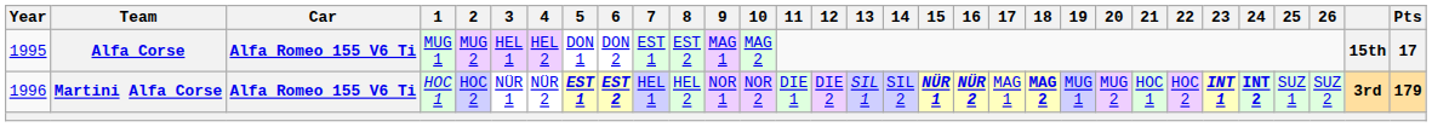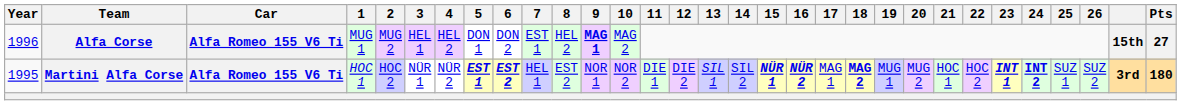Alfa Corse | Year: 1995 -> 1996
Alfa Corse | 8: EST 2 -> HEL 2
Alfa Corse | 9: normal -> bold
Alfa Corse | Pts: 17 -> 27
Martini Alfa Corse | Year: 1996 -> 1995
Martini Alfa Corse | 8: HEL 2 -> EST 2
Martini Alfa Corse | Pts: 179 -> 180
